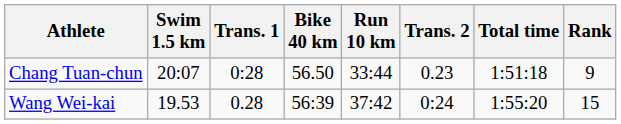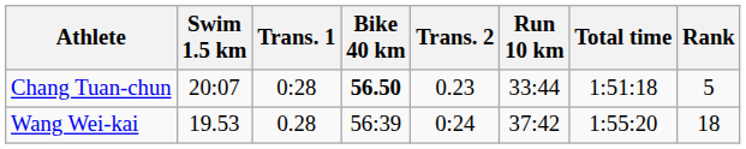columns swapped: Trans. 2 <-> Run 10 km
Chang Tuan-chun | Bike 40 km: normal -> bold
Chang Tuan-chun | Rank: 9 -> 5
Wang Wei-kai | Rank: 15 -> 18
